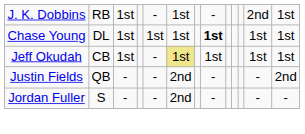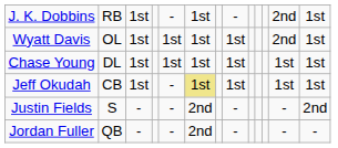+ row: Wyatt Davis | OL | 1st | 1st | 1st | 1st | 2nd | 1st
Chase Young | column 8: bold -> normal
Justin Fields | column 2: QB -> S
Jordan Fuller | column 2: S -> QB
